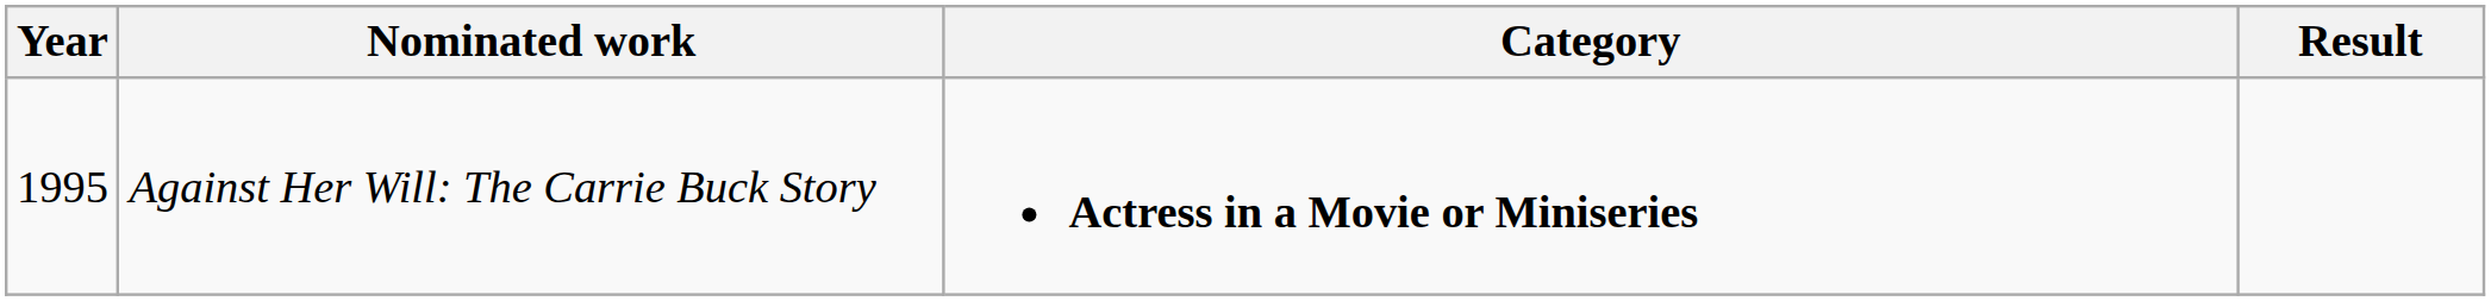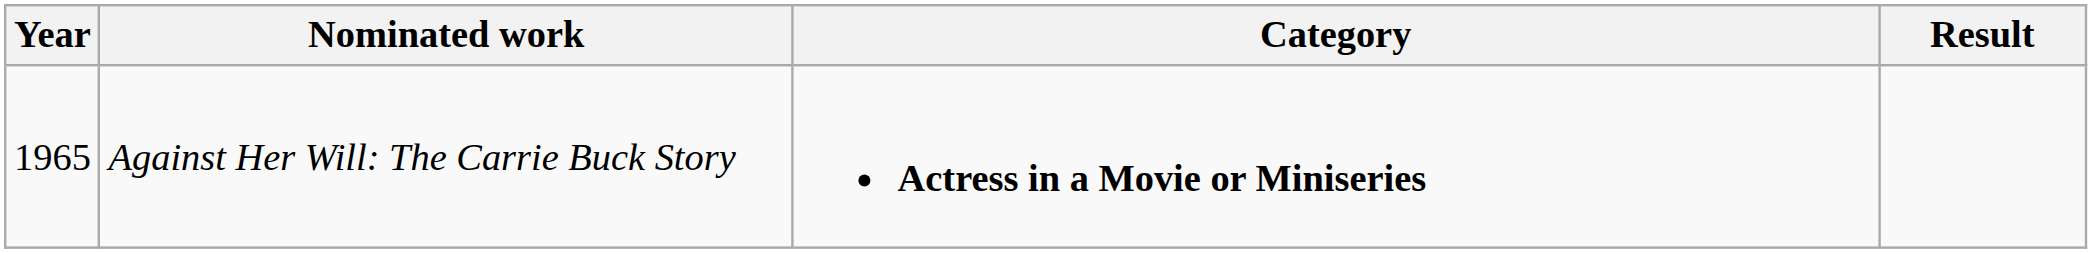Against Her Will: The Carrie Buck Story | Year: 1995 -> 1965
